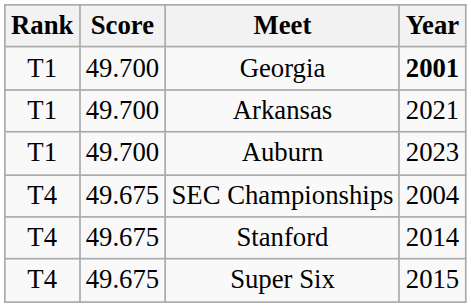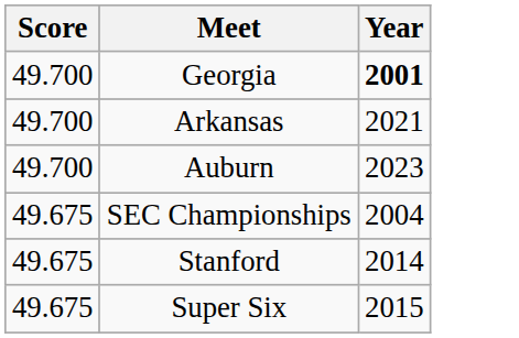- column: Rank | T1 | T1 | T1 | T4 | T4 | T4
